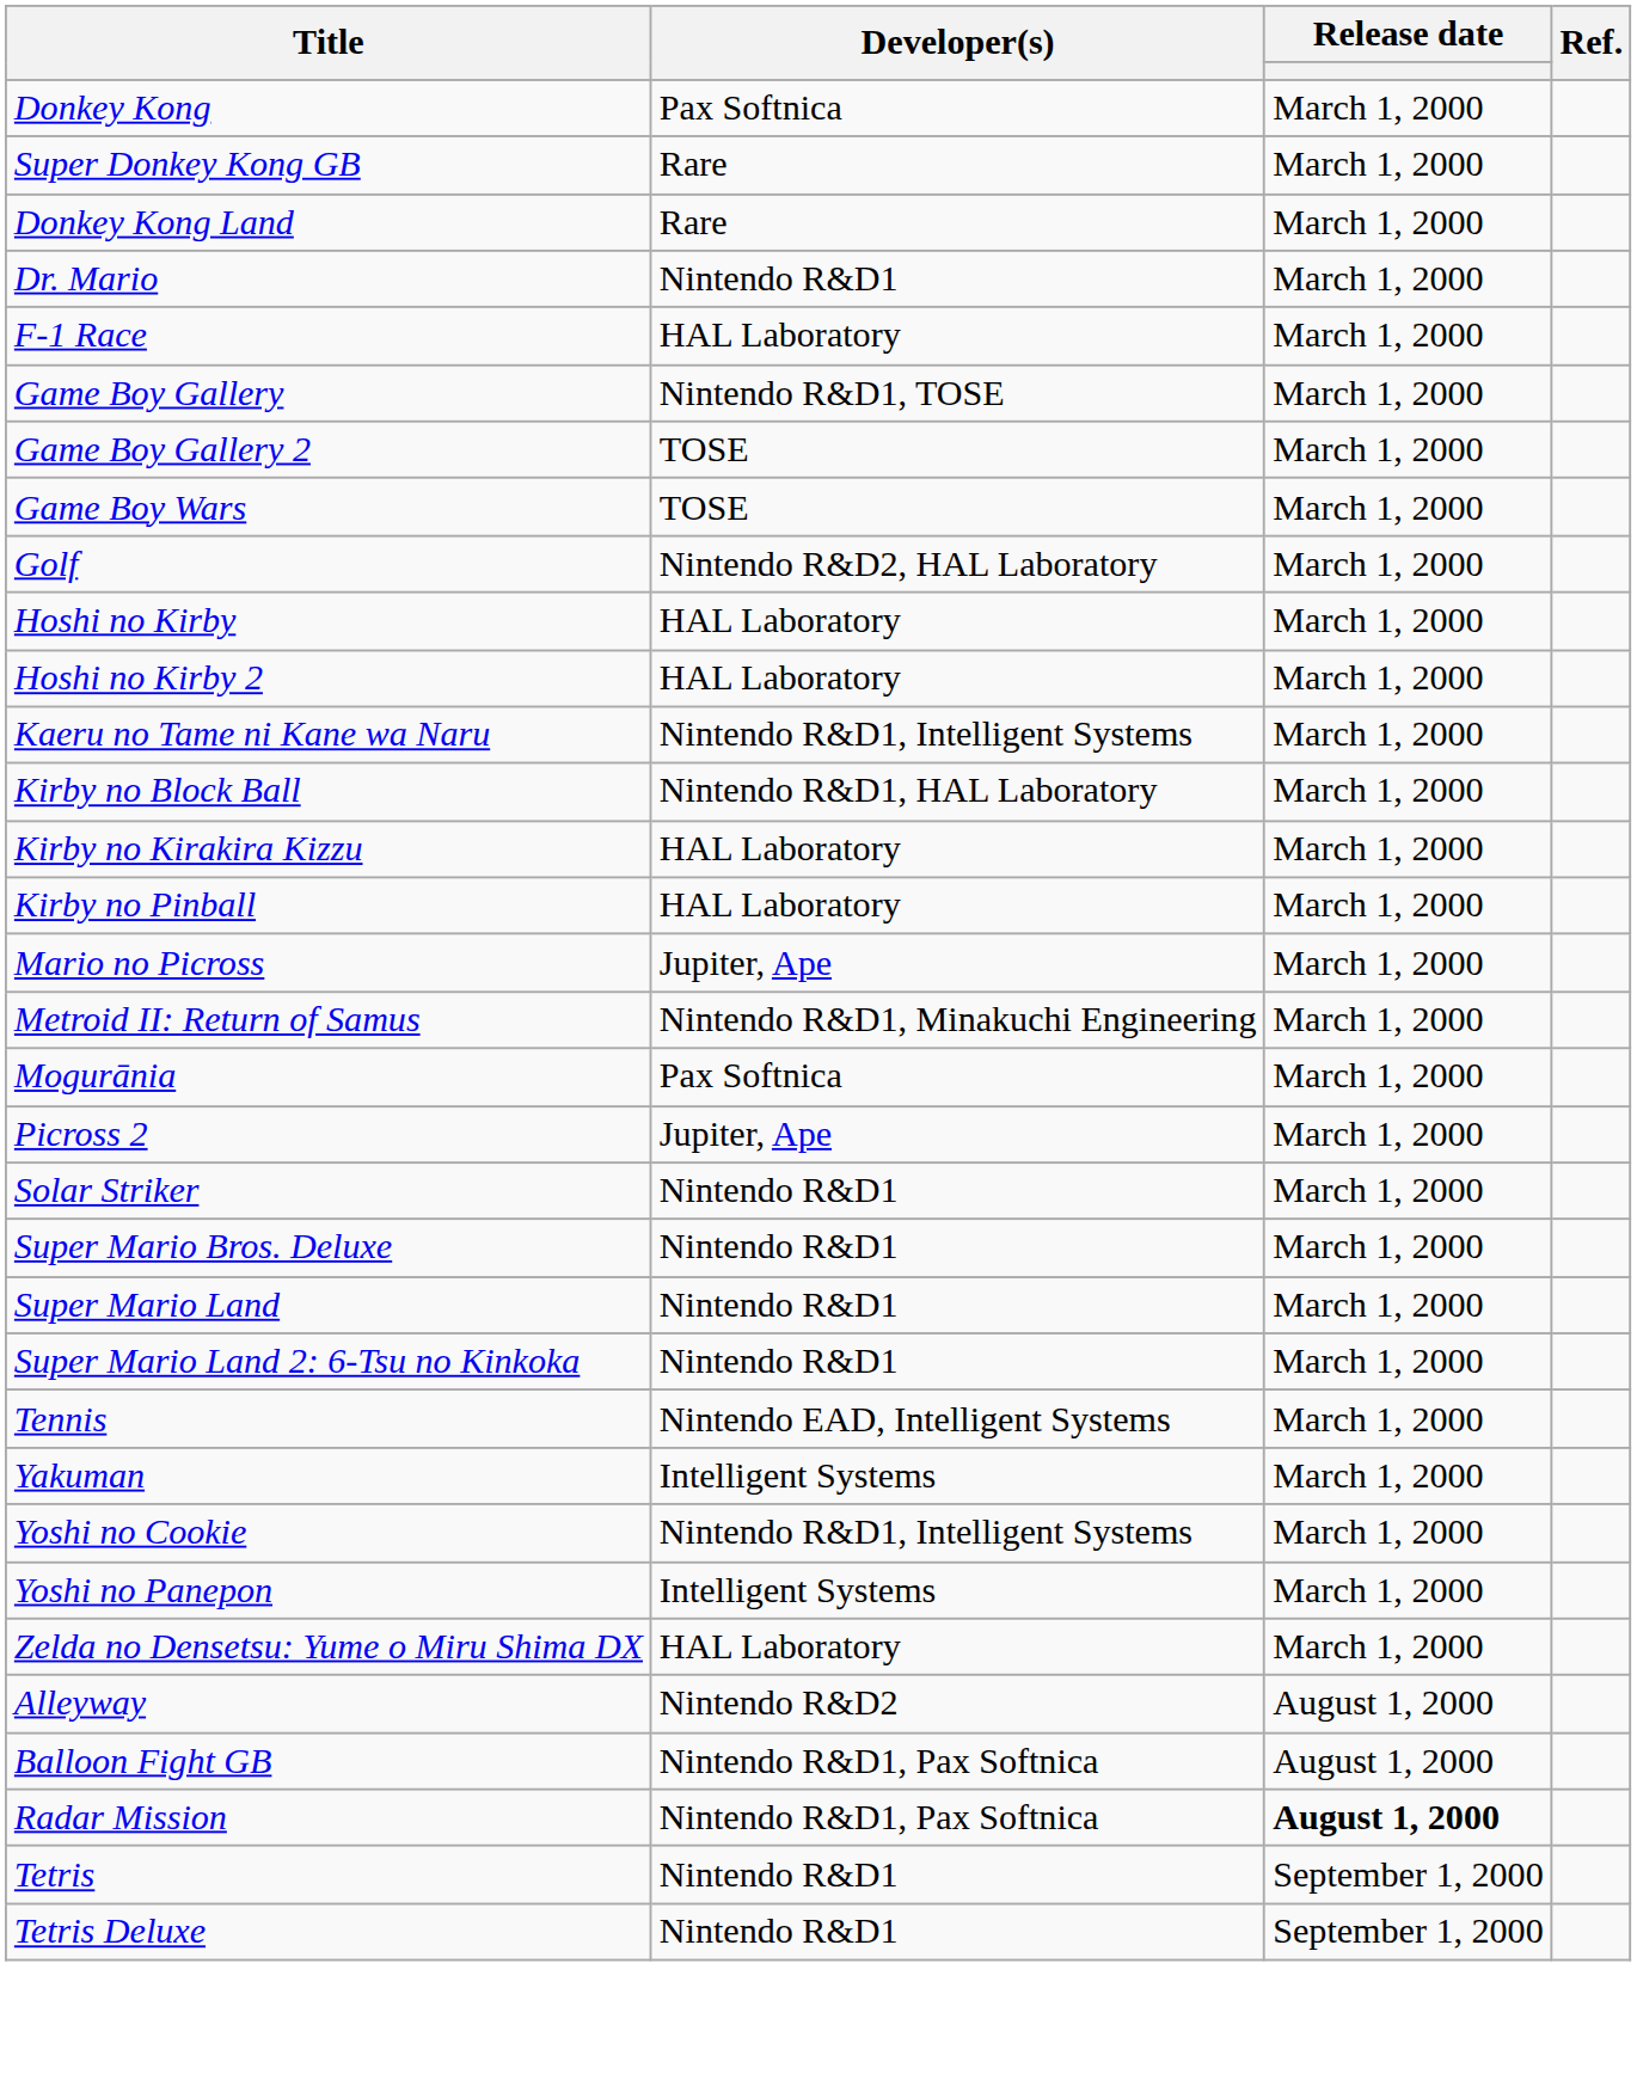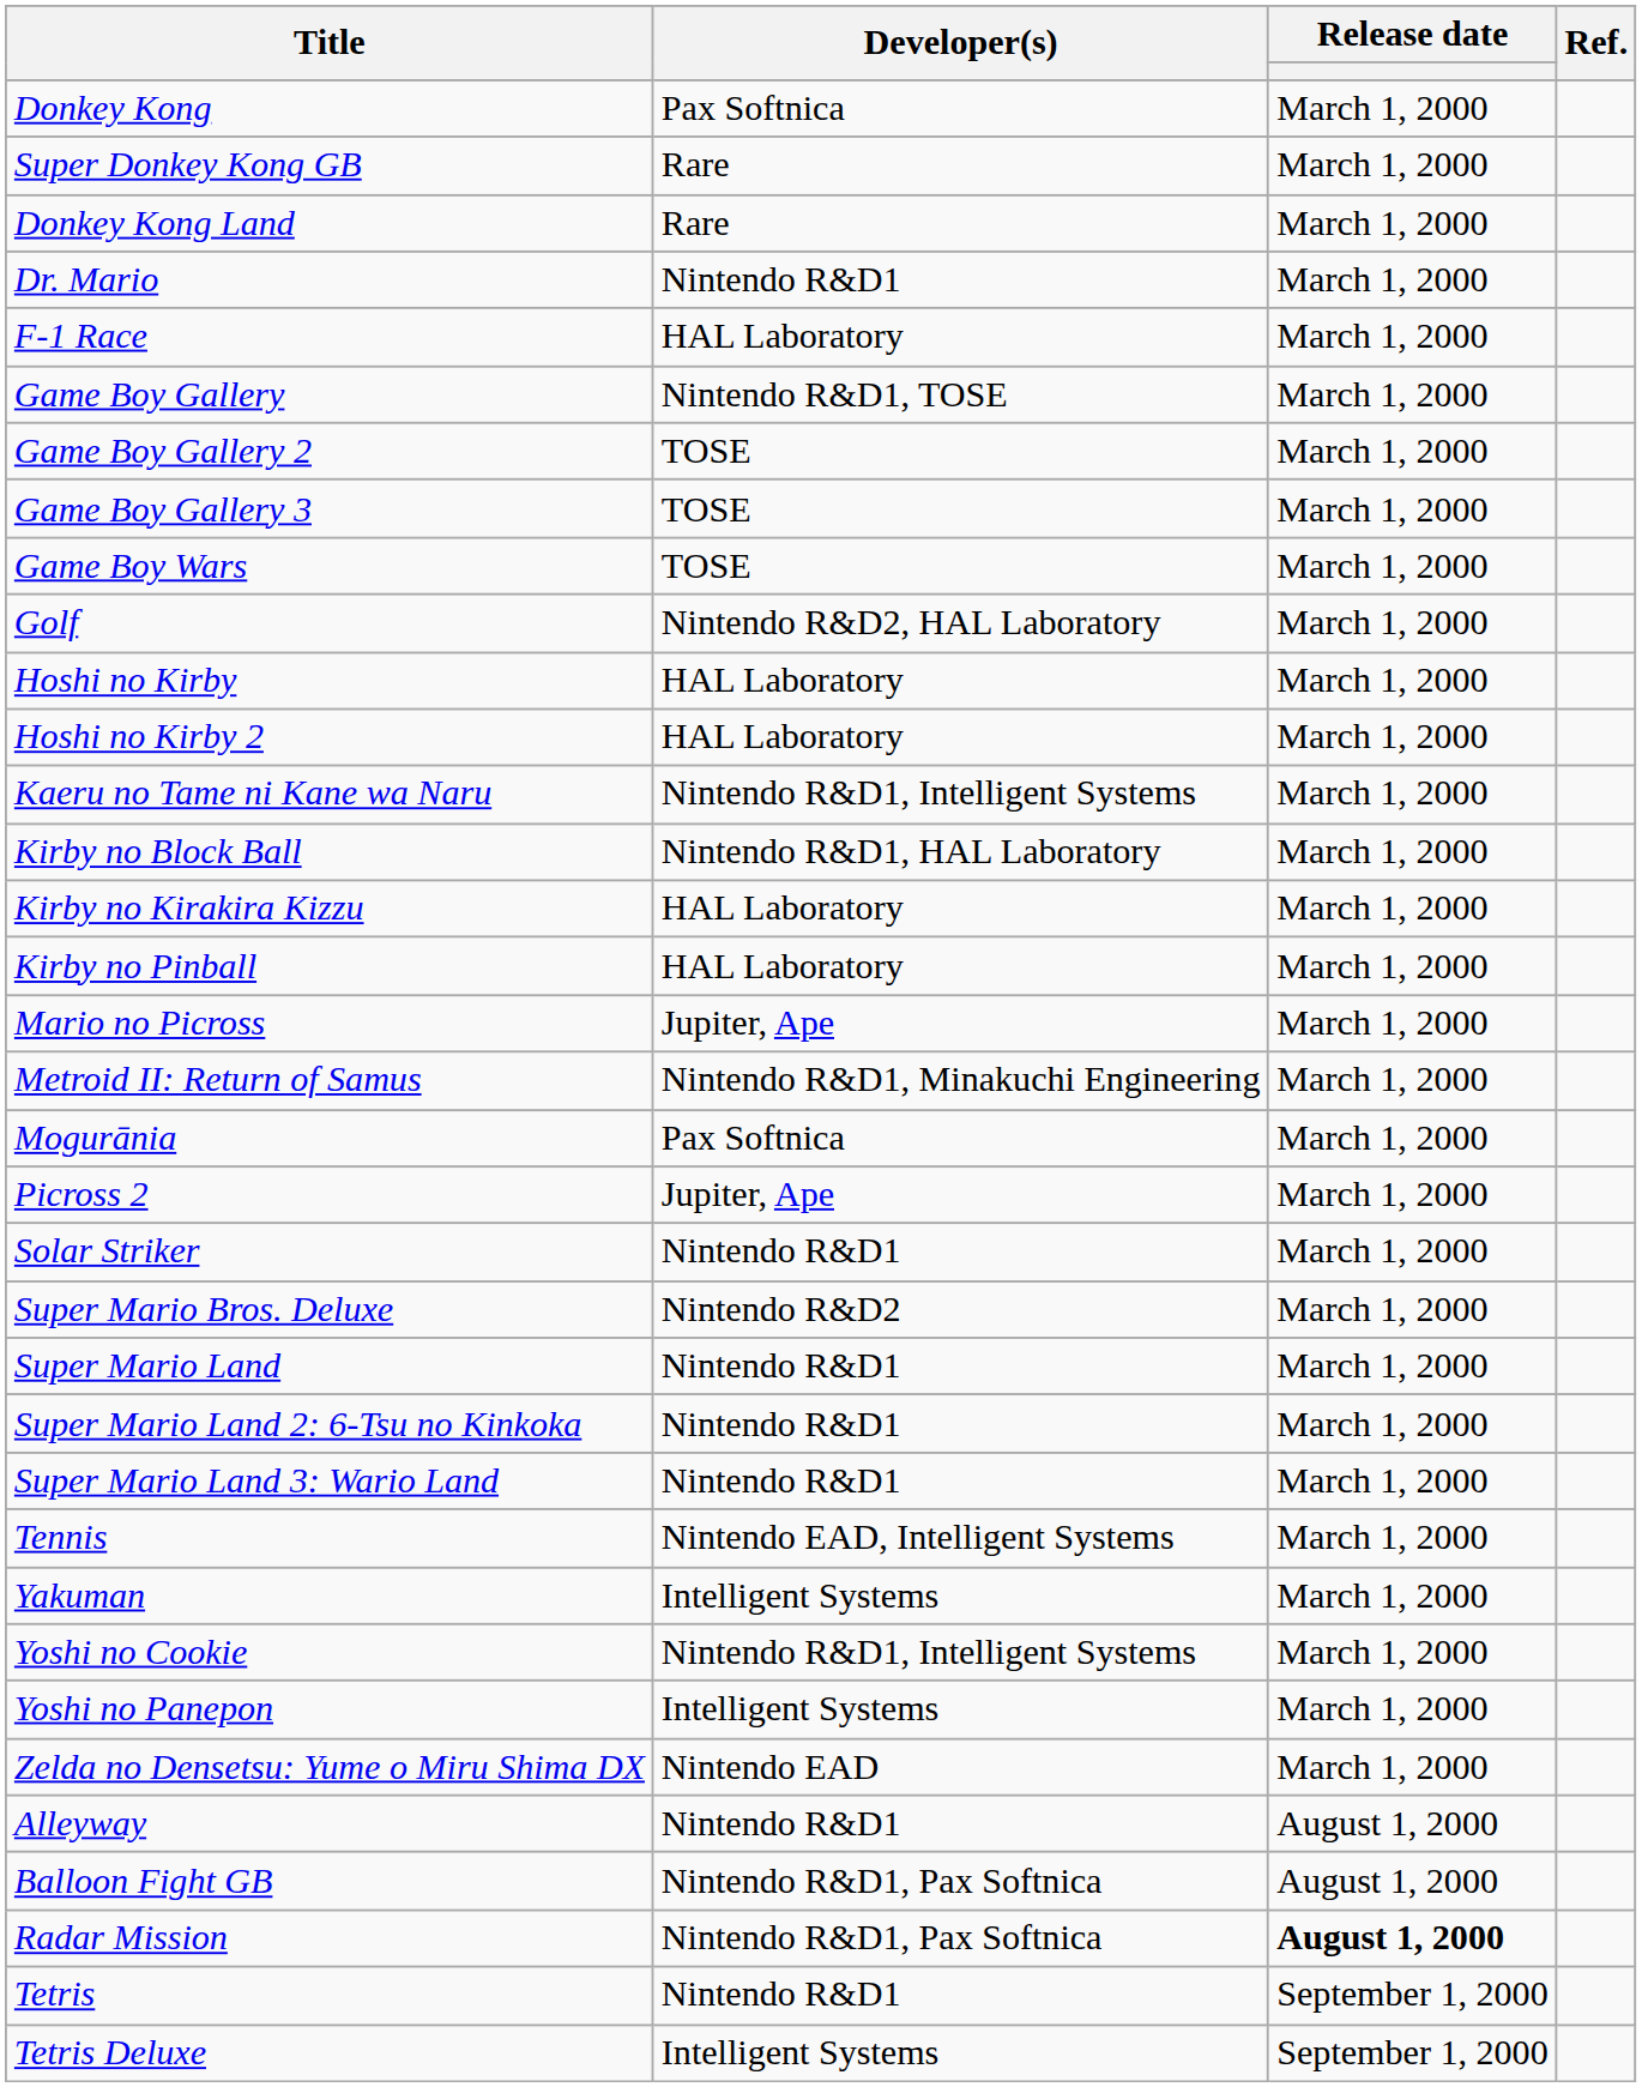+ row: Game Boy Gallery 3 | TOSE | March 1, 2000
Super Mario Bros. Deluxe | Developer(s): Nintendo R&D1 -> Nintendo R&D2
+ row: Super Mario Land 3: Wario Land | Nintendo R&D1 | March 1, 2000
Zelda no Densetsu: Yume o Miru Shima DX | Developer(s): HAL Laboratory -> Nintendo EAD
Alleyway | Developer(s): Nintendo R&D2 -> Nintendo R&D1
Tetris Deluxe | Developer(s): Nintendo R&D1 -> Intelligent Systems
